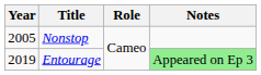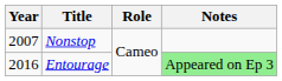Nonstop | Year: 2005 -> 2007
Entourage | Year: 2019 -> 2016
